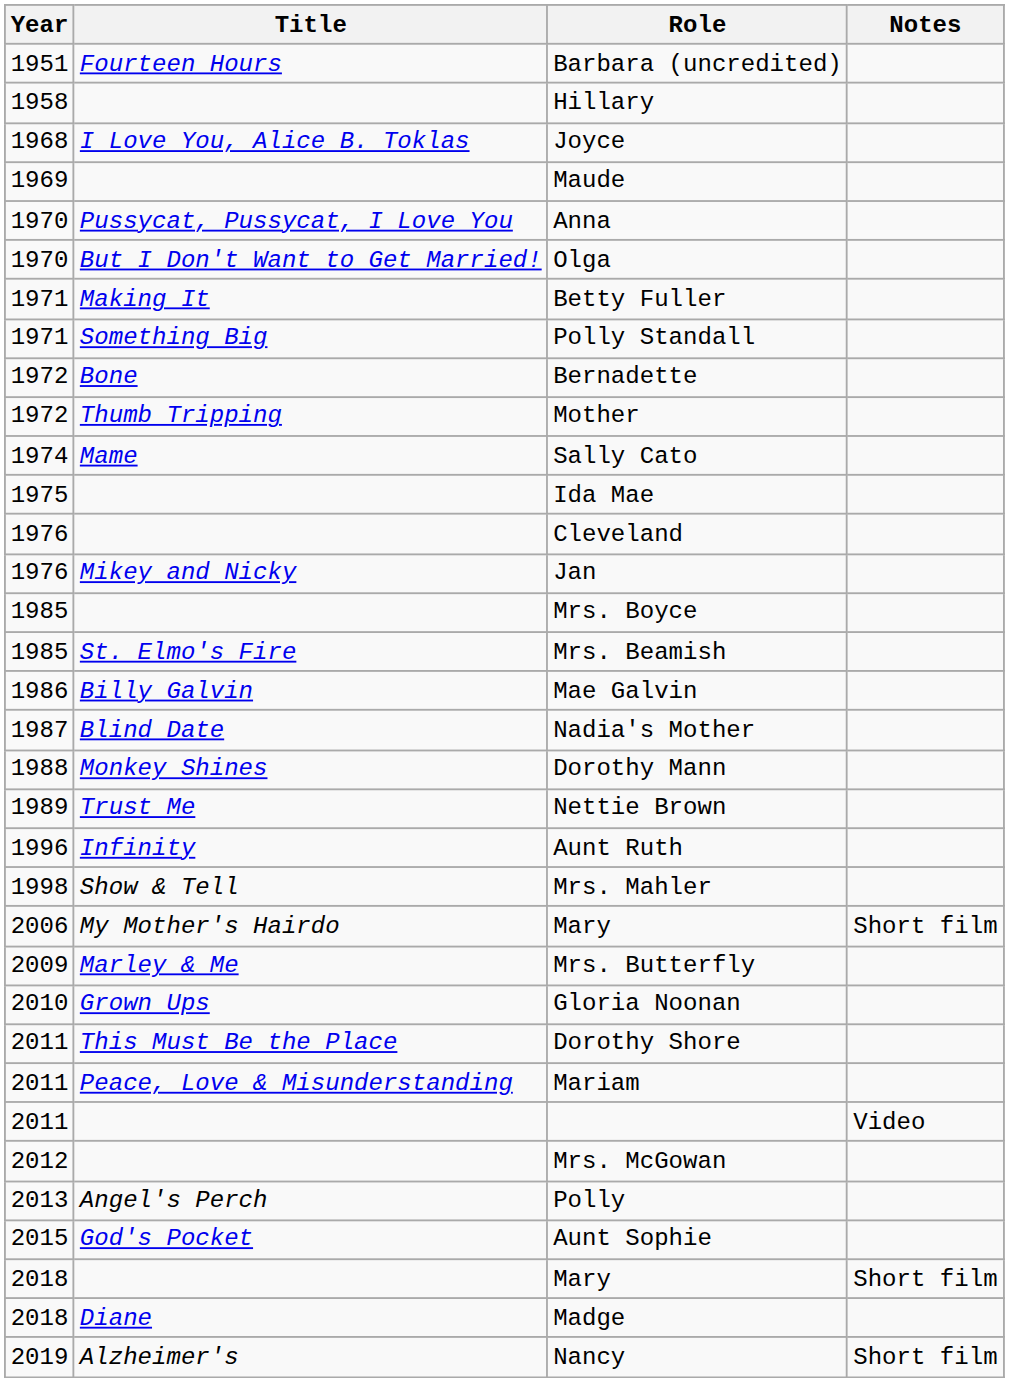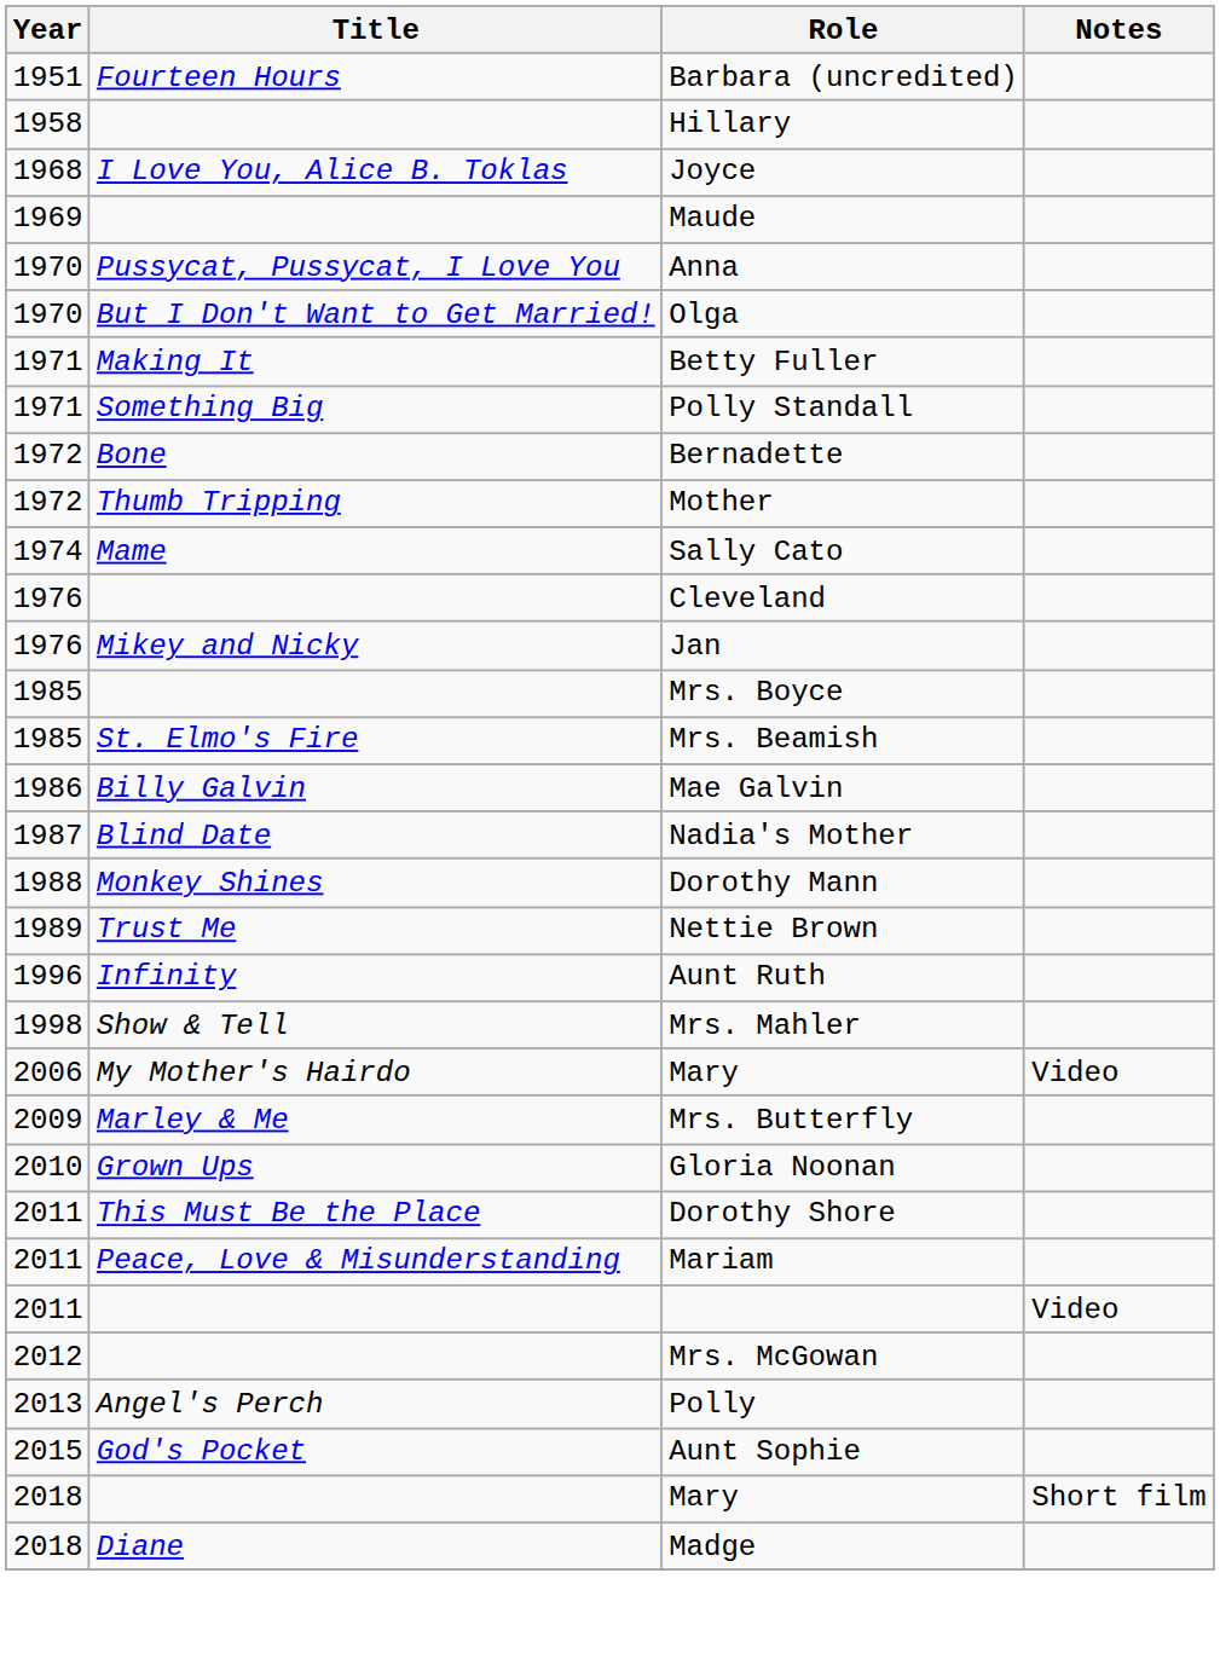- row: 1975 | Ida Mae
My Mother's Hairdo / Mary | Notes: Short film -> Video
- row: 2019 | Alzheimer's | Nancy | Short film
